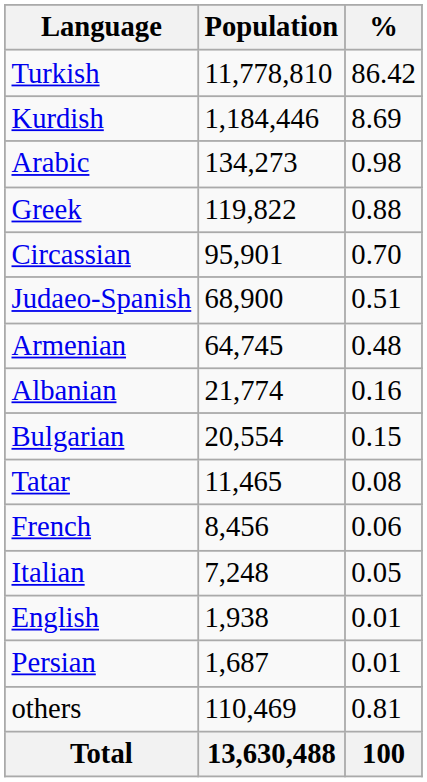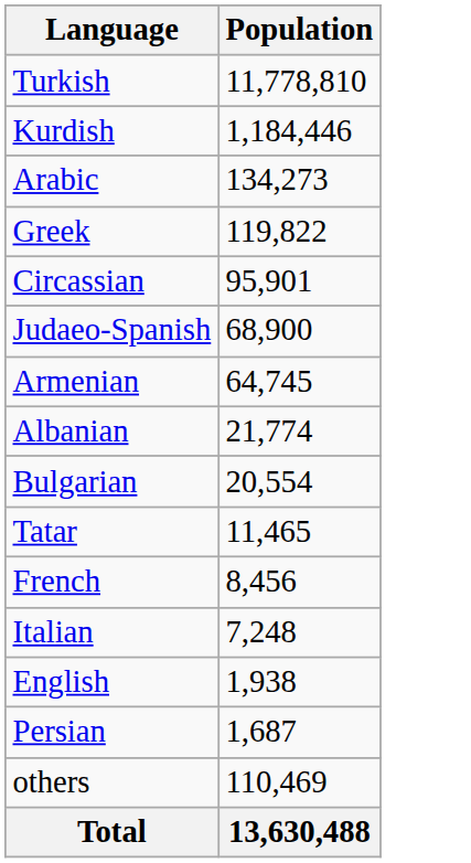- column: % | 86.42 | 8.69 | 0.98 | 0.88 | 0.70 | 0.51 | 0.48 | 0.16 | 0.15 | 0.08 | 0.06 | 0.05 | 0.01 | 0.01 | 0.81 | 100
